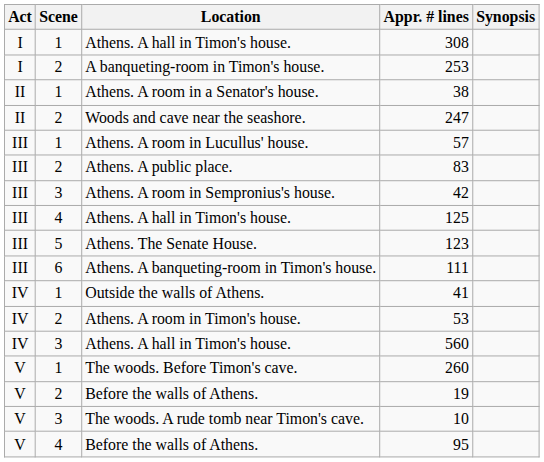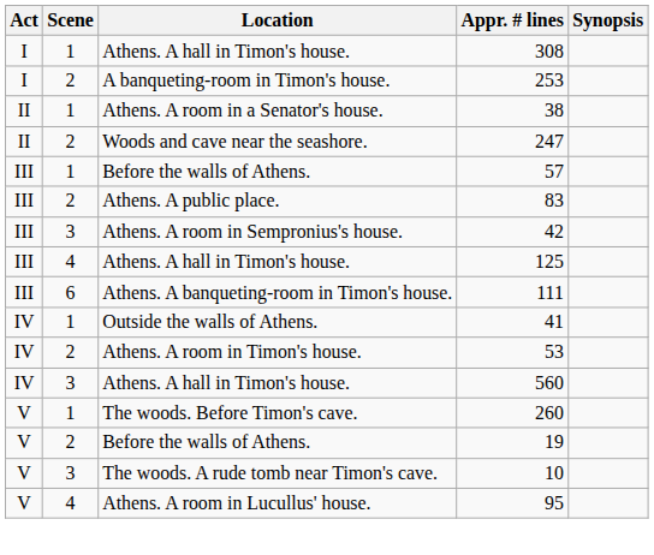57 | Location: Athens. A room in Lucullus' house. -> Before the walls of Athens.
- row: III | 5 | Athens. The Senate House. | 123
95 | Location: Before the walls of Athens. -> Athens. A room in Lucullus' house.
